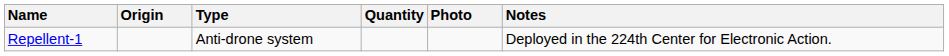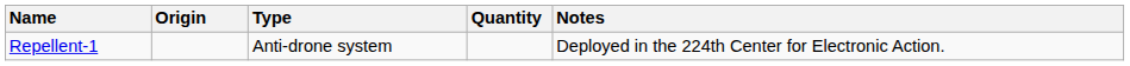- column: Photo
